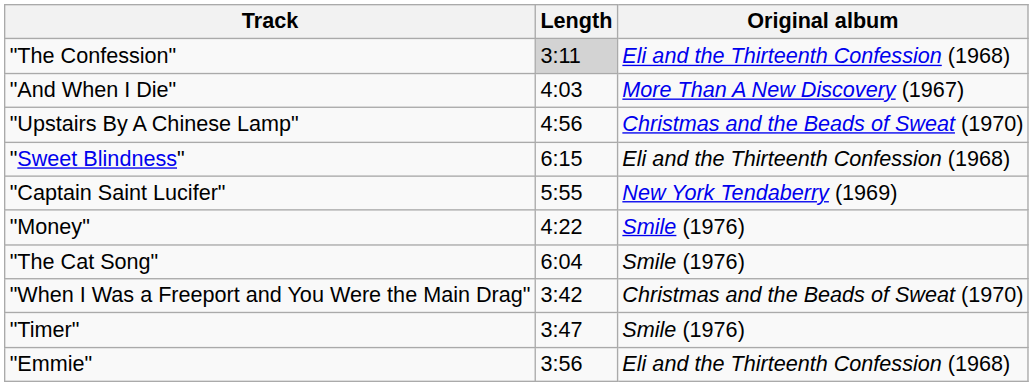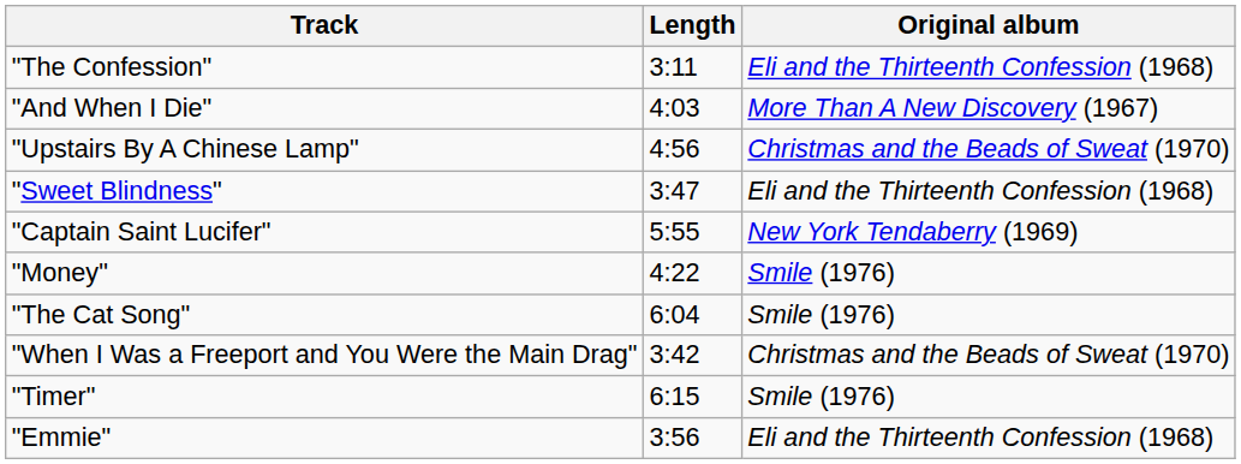"The Confession" | Length: lightgrey background -> no background
"Sweet Blindness" | Length: 6:15 -> 3:47
"Timer" | Length: 3:47 -> 6:15
